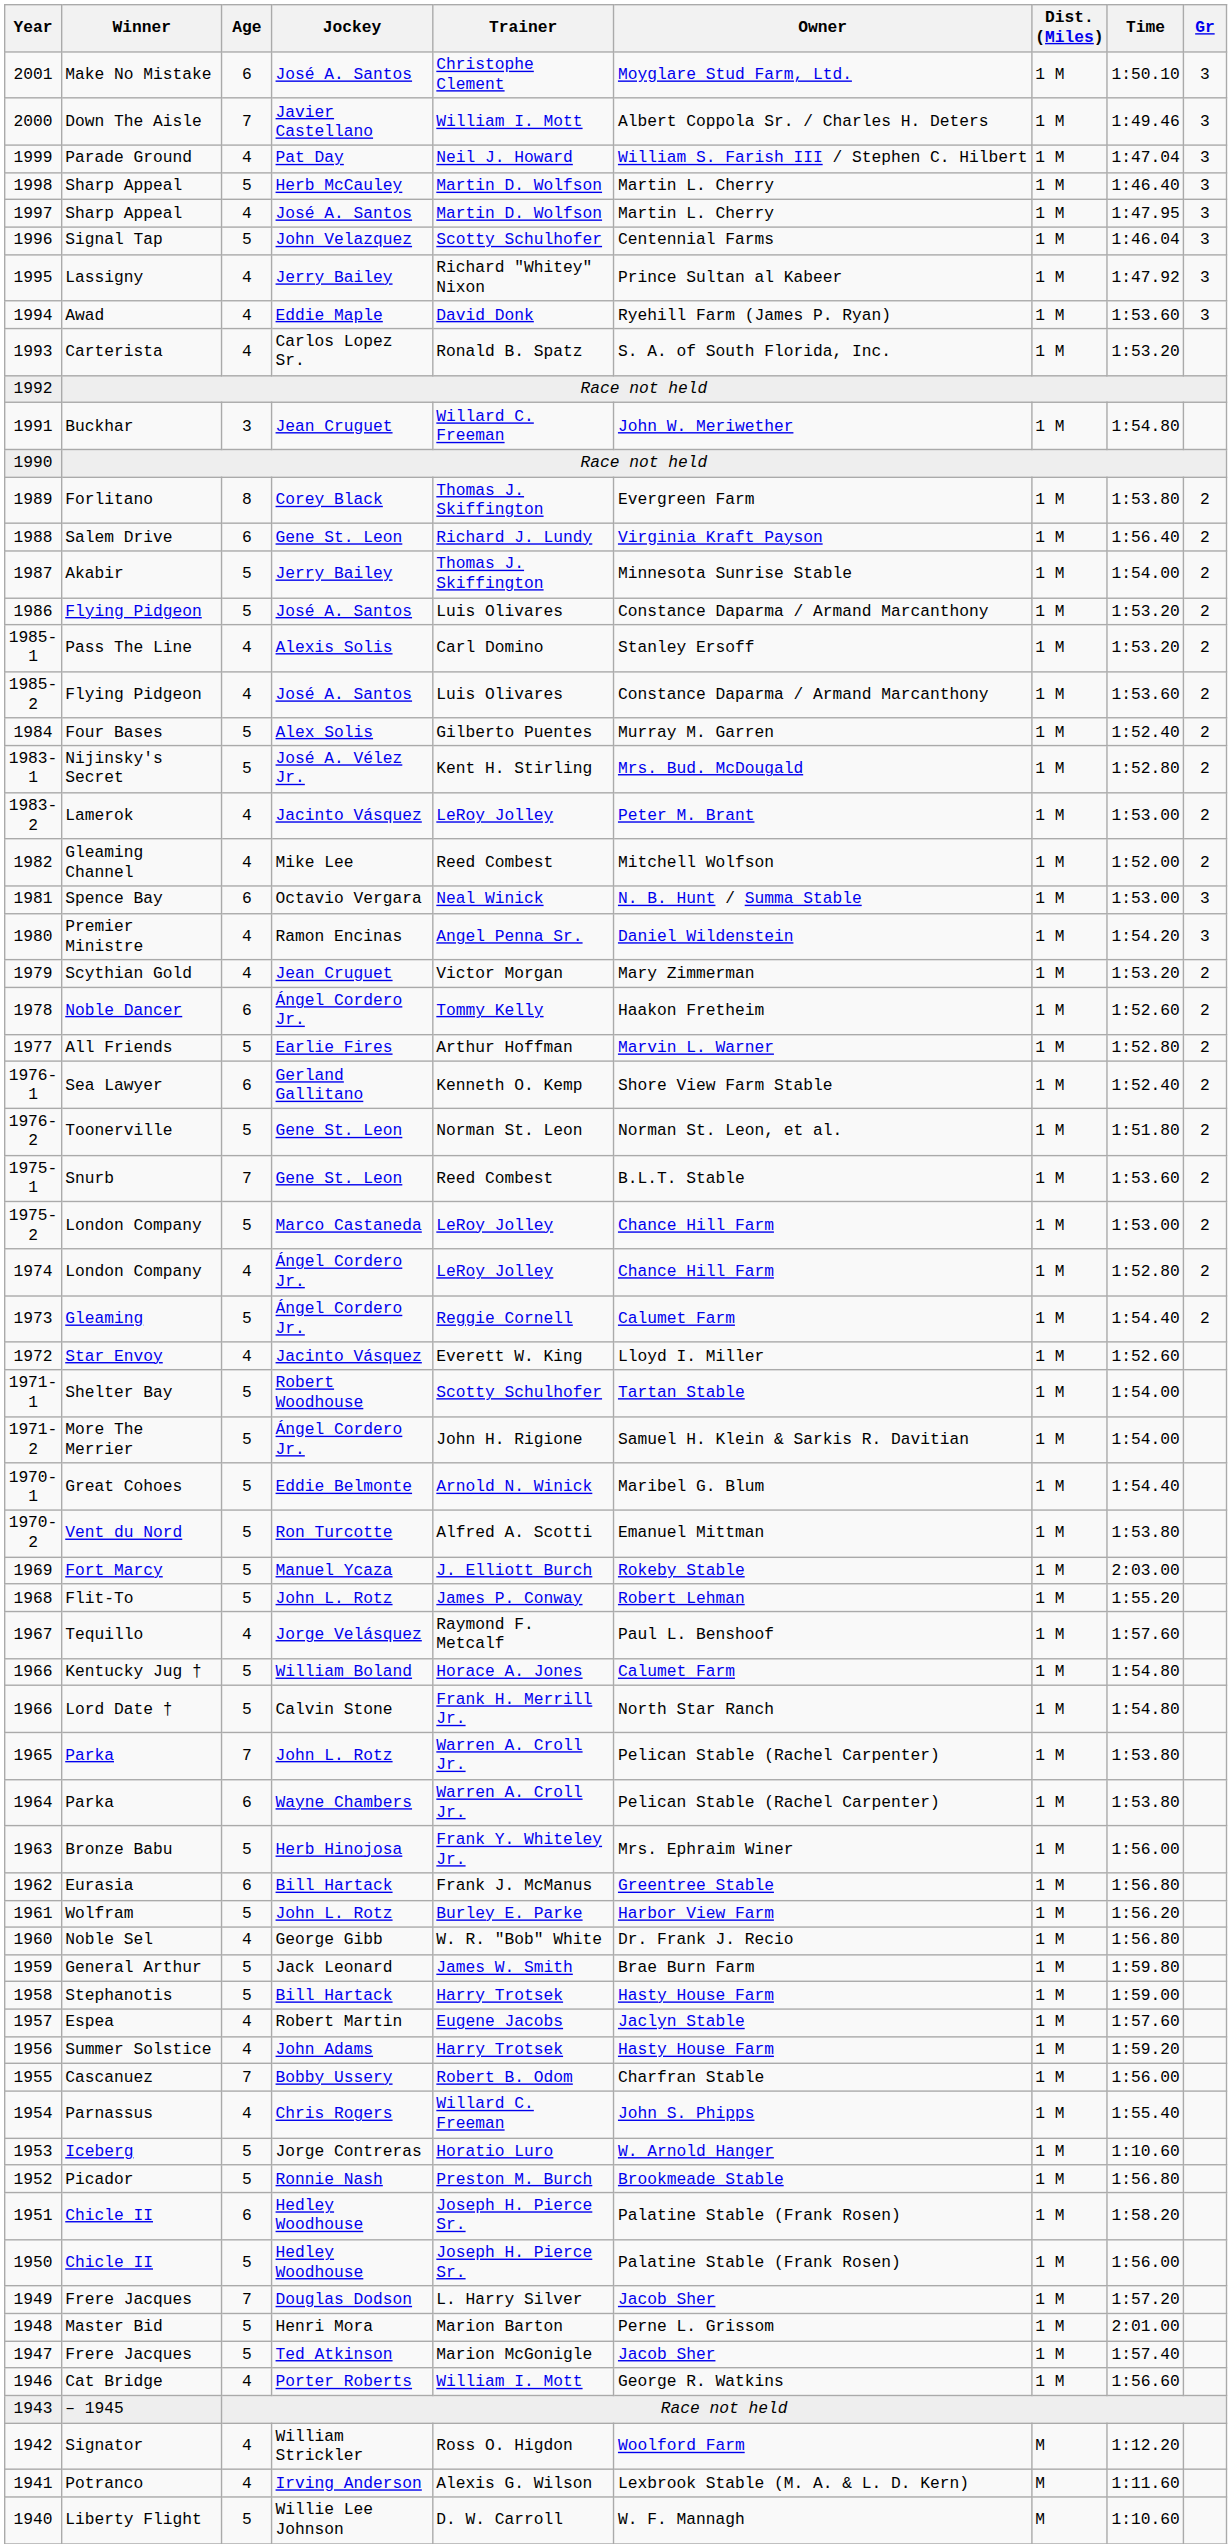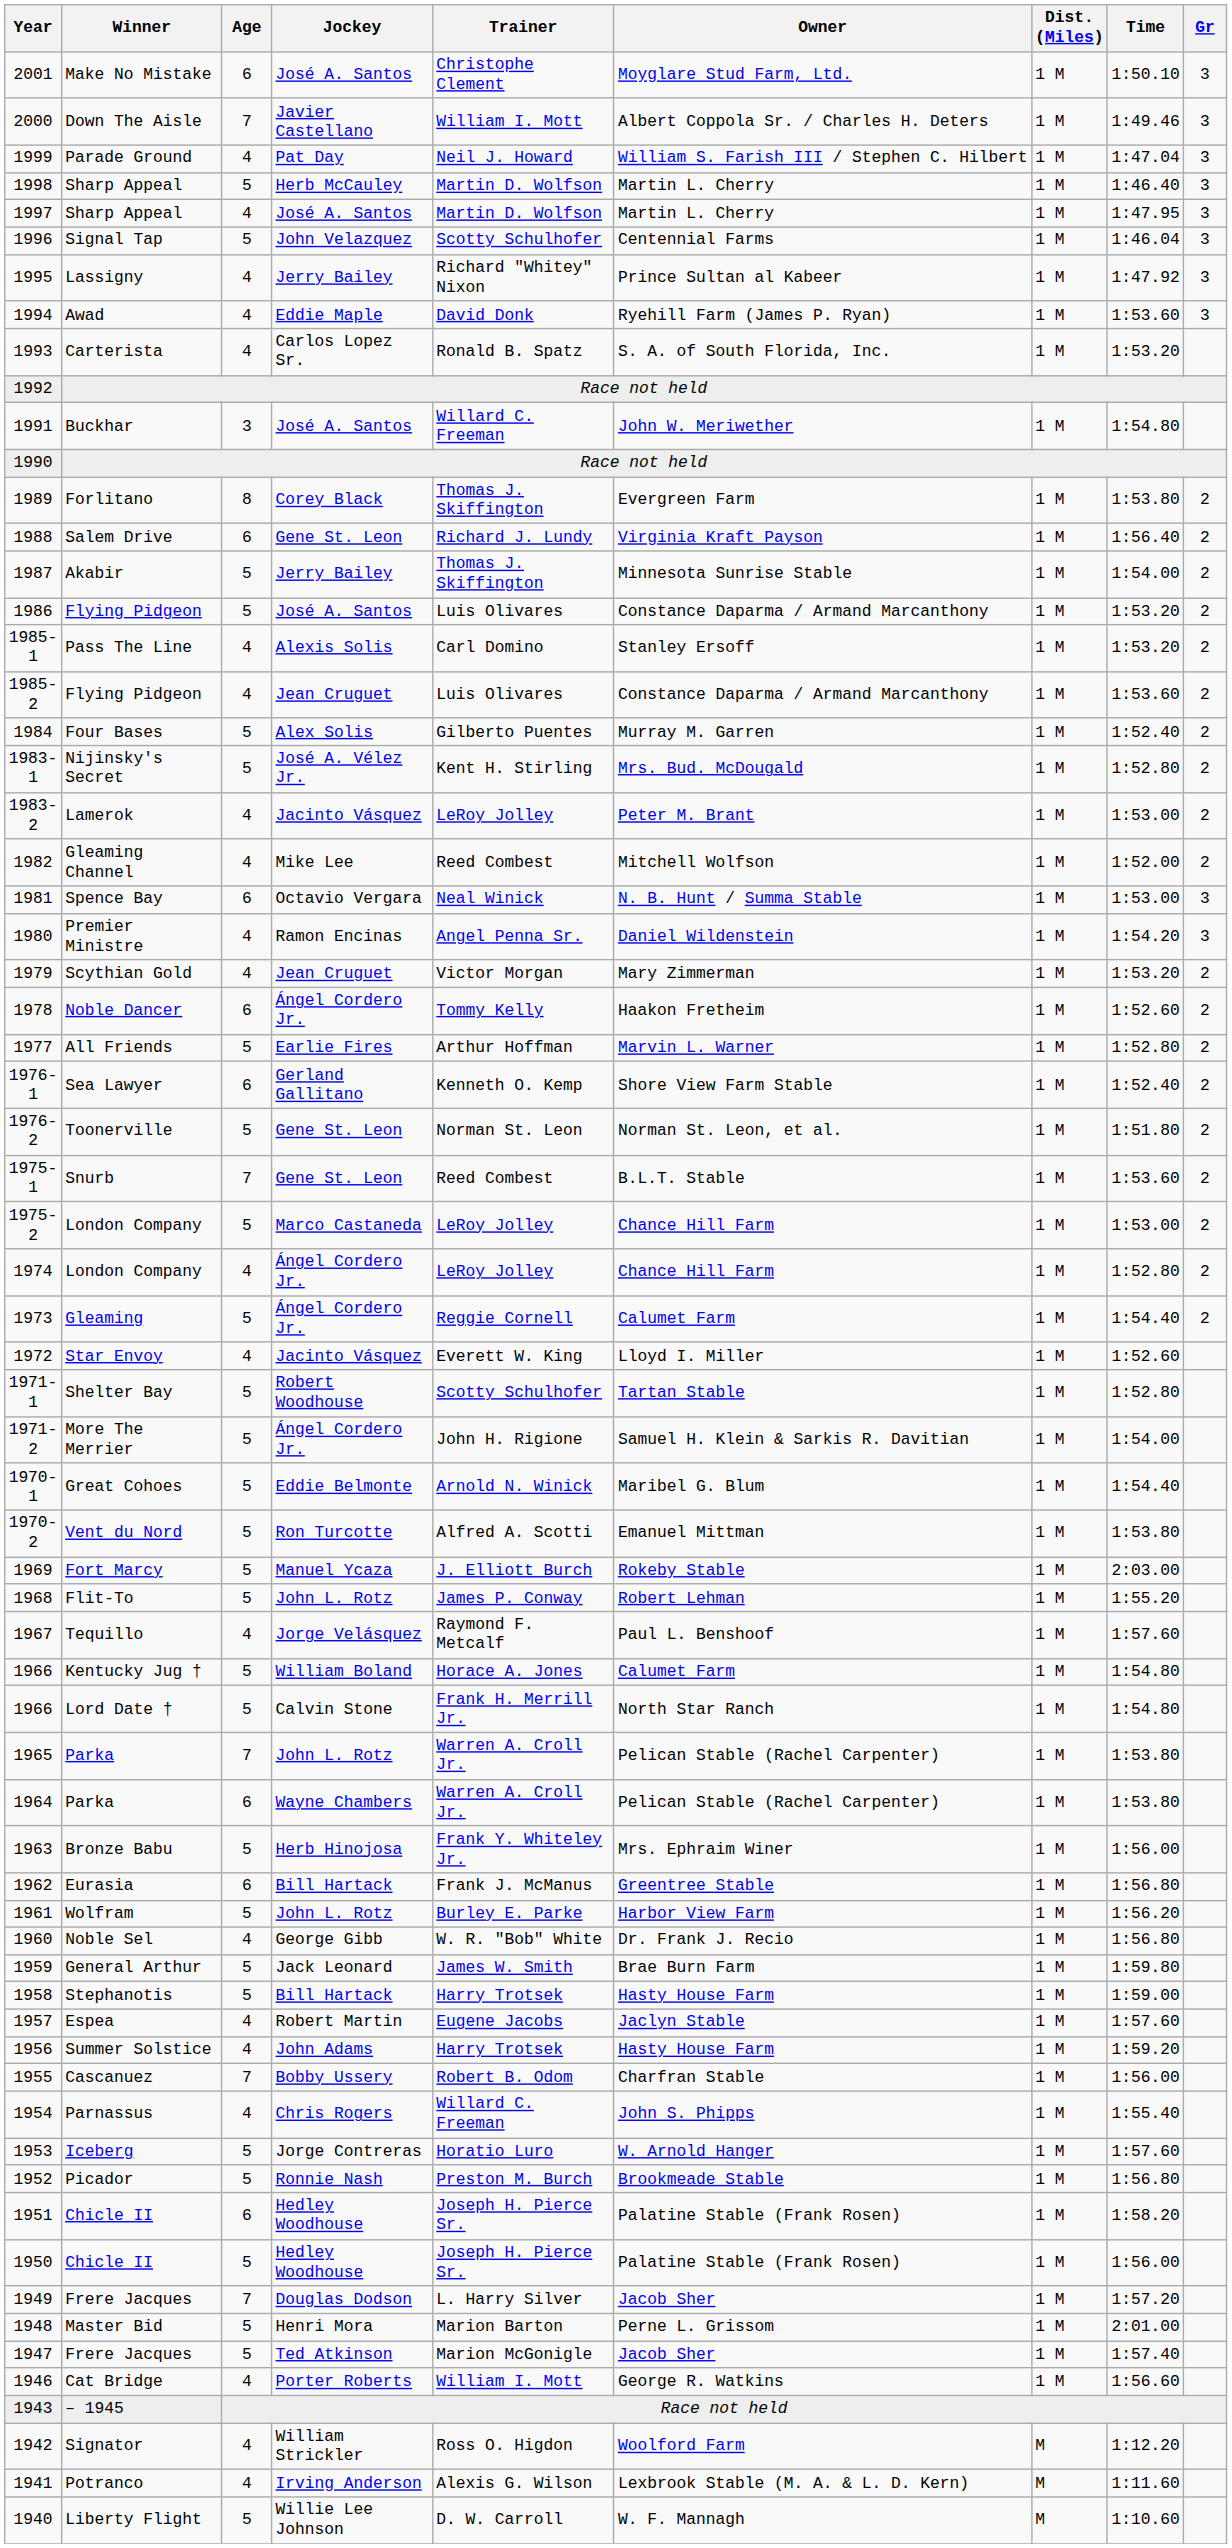1991 | Jockey: Jean Cruguet -> José A. Santos
1985-2 | Jockey: José A. Santos -> Jean Cruguet
1971-1 | Time: 1:54.00 -> 1:52.80
1953 | Time: 1:10.60 -> 1:57.60
